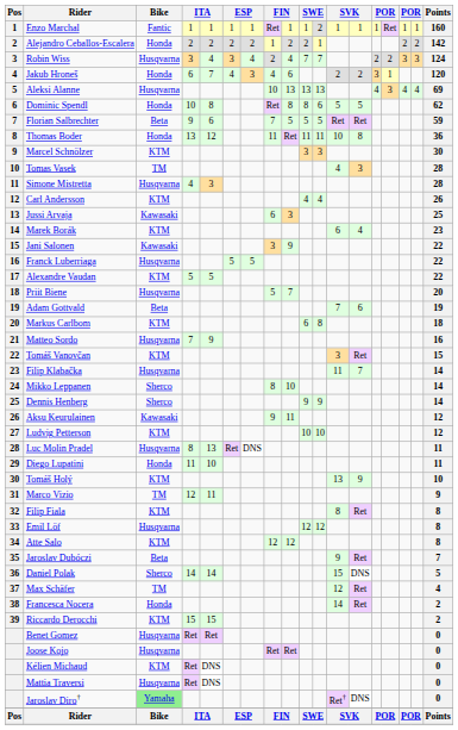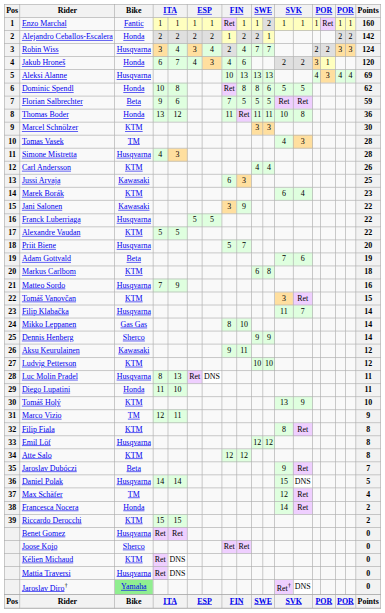Mikko Leppanen | Bike: Sherco -> Gas Gas
Daniel Polak | Bike: Sherco -> Husqvarna
Joose Kojo | Bike: Husqvarna -> Sherco
